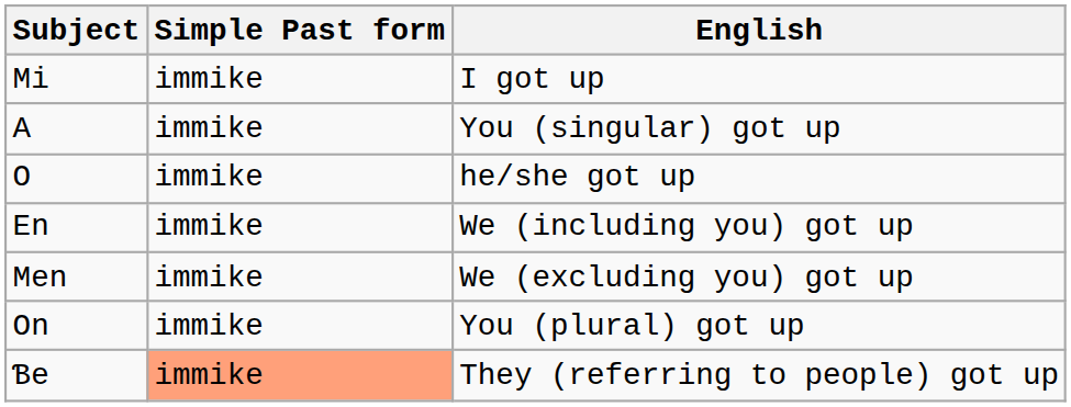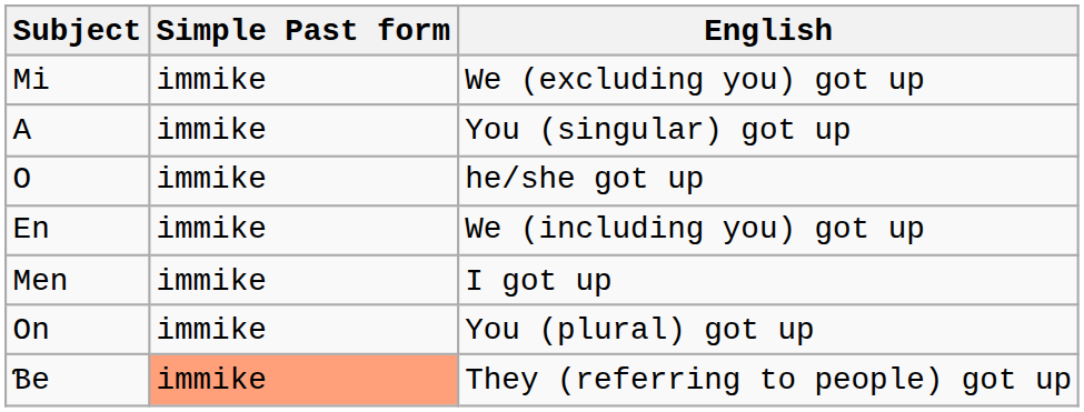Mi | English: I got up -> We (excluding you) got up
Men | English: We (excluding you) got up -> I got up
